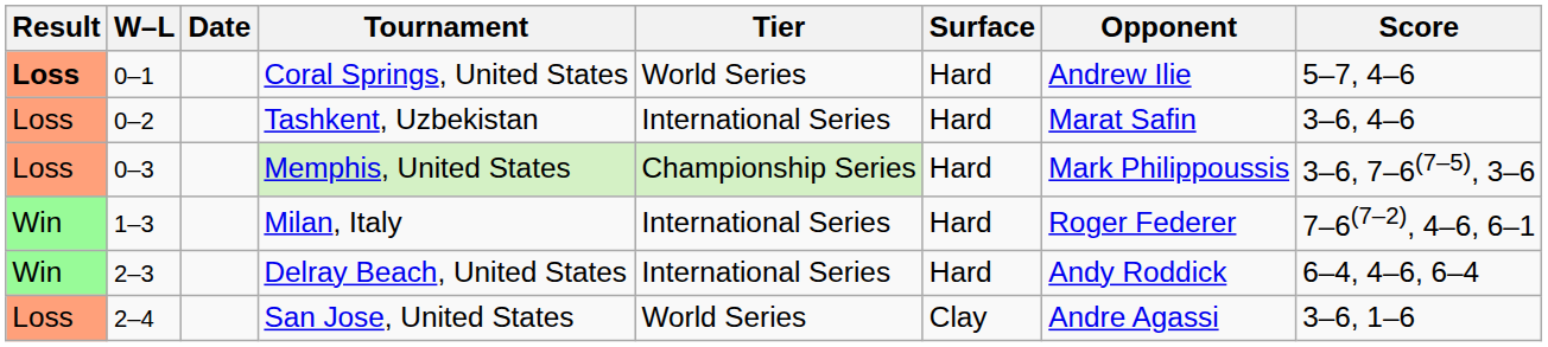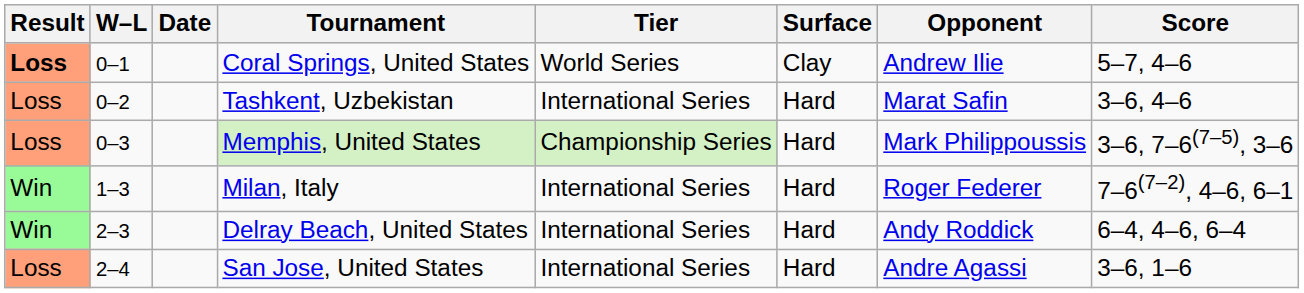Coral Springs, United States | Surface: Hard -> Clay
San Jose, United States | Tier: World Series -> International Series
San Jose, United States | Surface: Clay -> Hard
